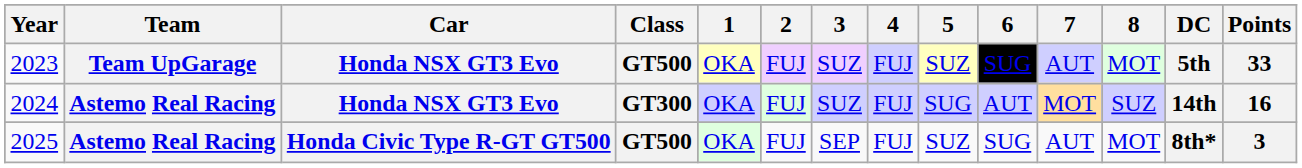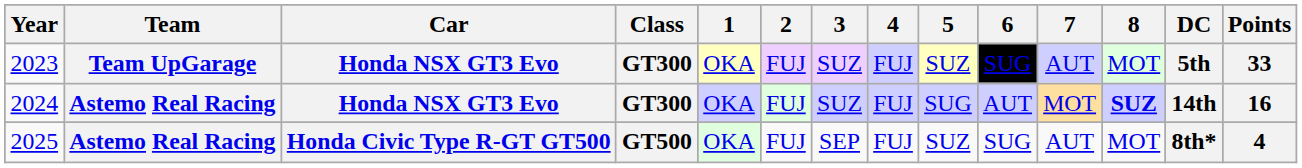2023 | Class: GT500 -> GT300
2024 | 8: normal -> bold
2025 | Points: 3 -> 4
